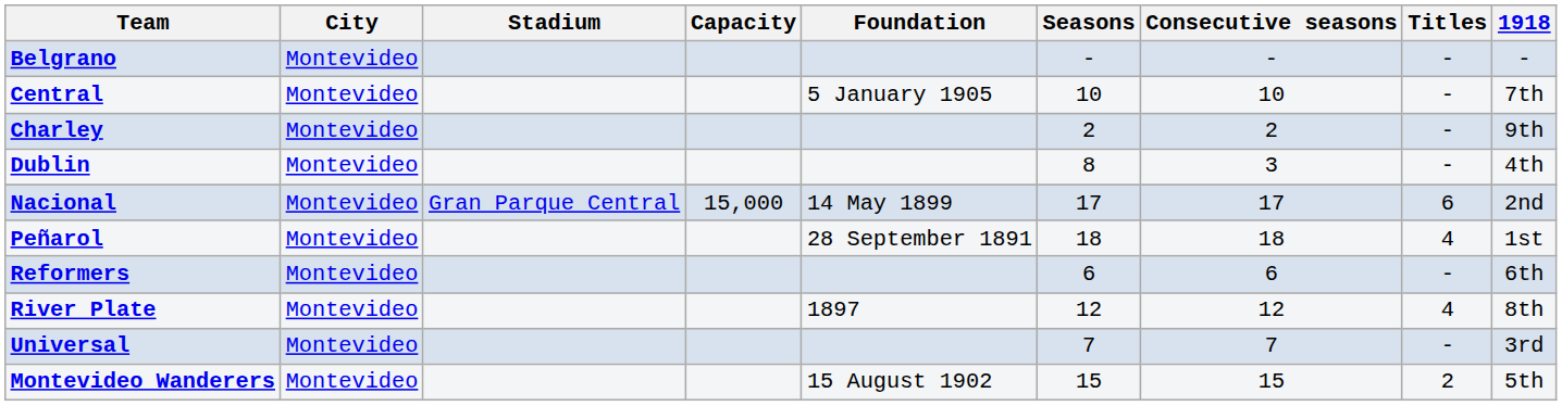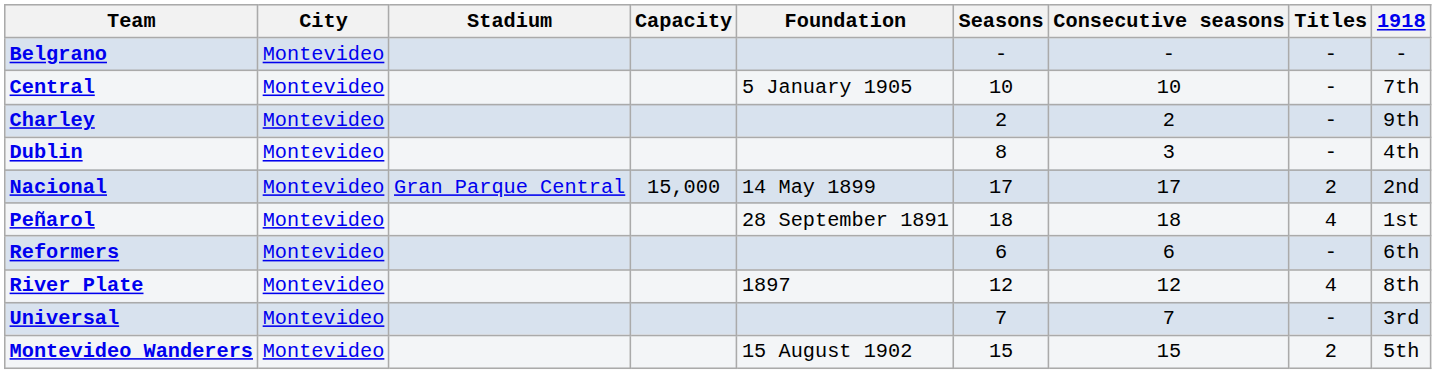Nacional | Titles: 6 -> 2
